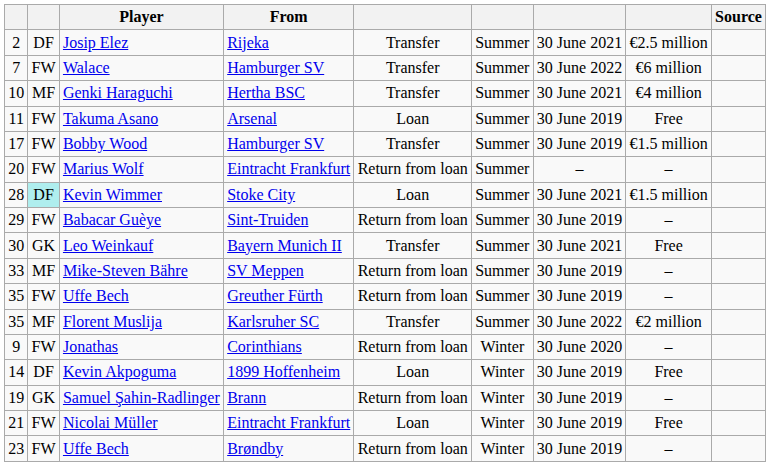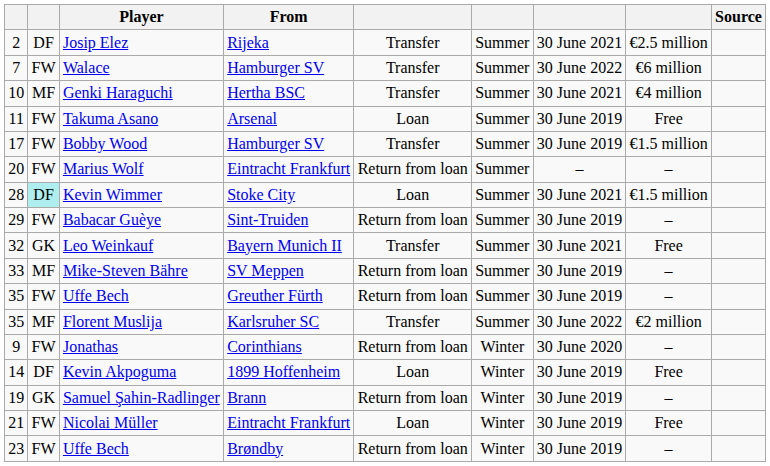Leo Weinkauf | column 1: 30 -> 32
